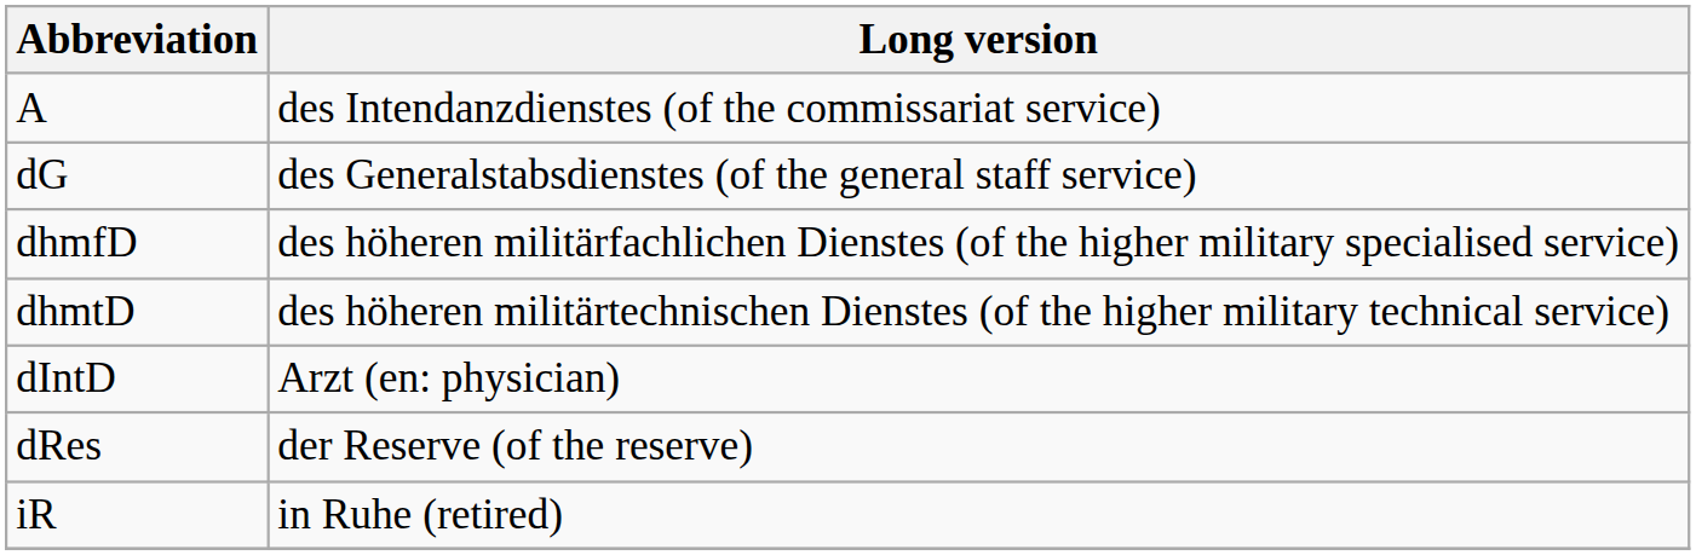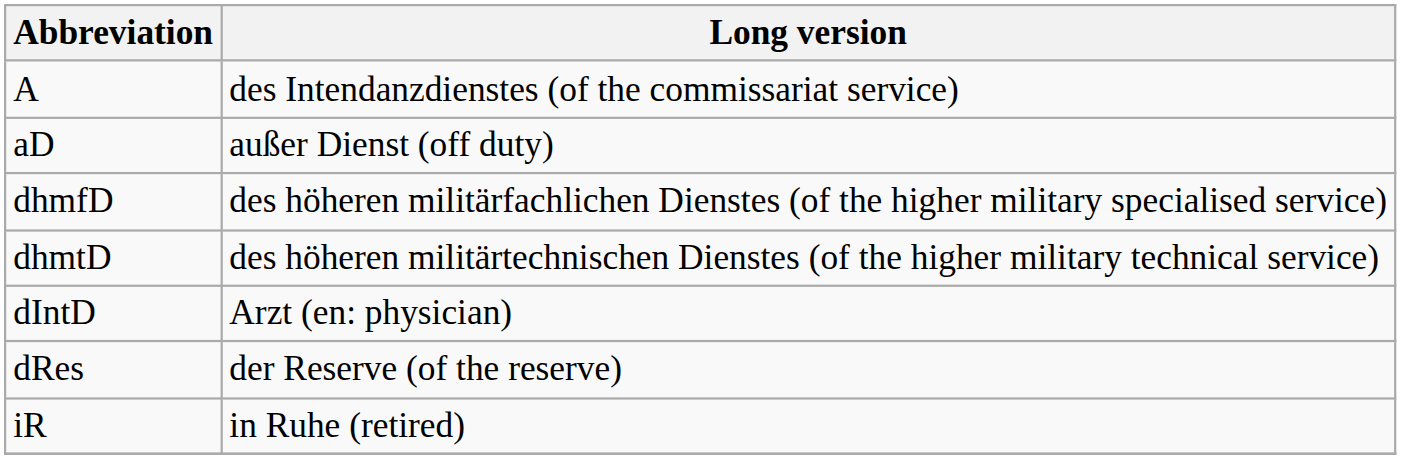+ row: aD | außer Dienst (off duty)
- row: dG | des Generalstabsdienstes (of the general staff service)
